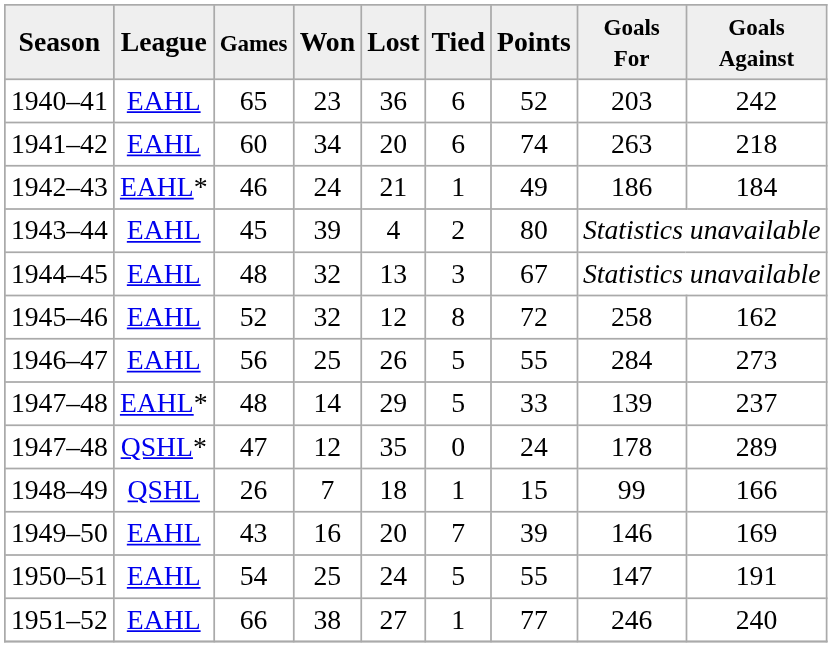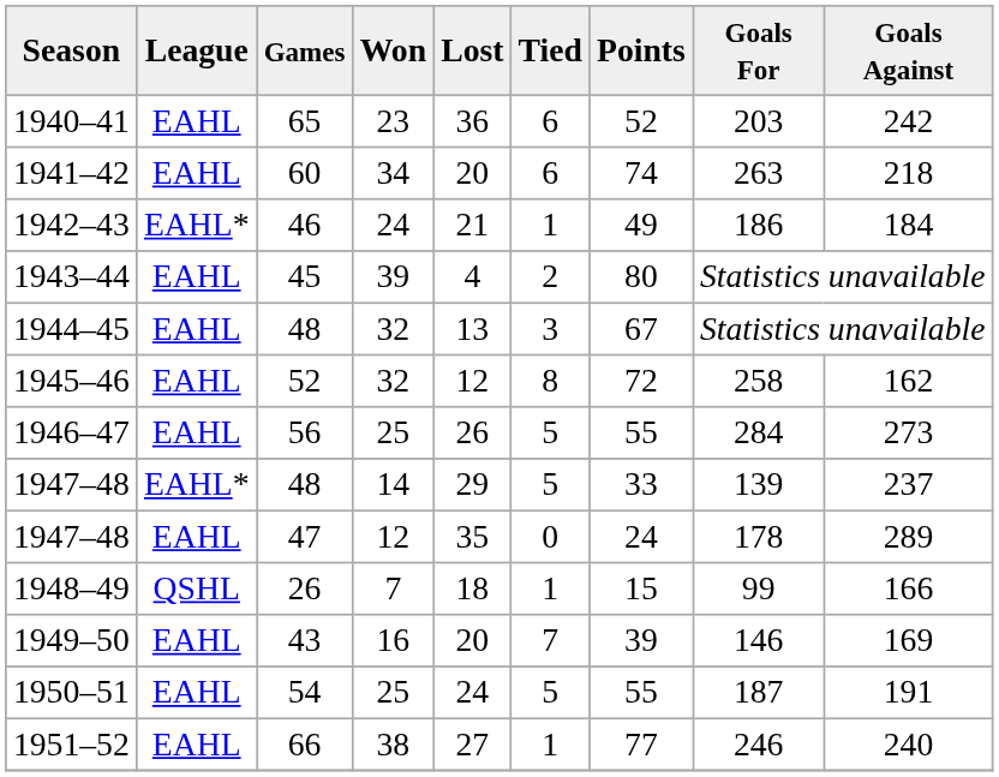1947–48 / 47 | League: QSHL* -> EAHL
1950–51 | Goals For: 147 -> 187
